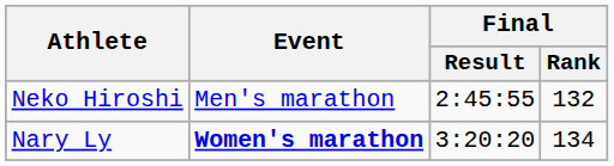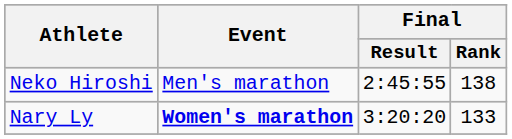Neko Hiroshi | Final / Rank: 132 -> 138
Nary Ly | Final / Rank: 134 -> 133
